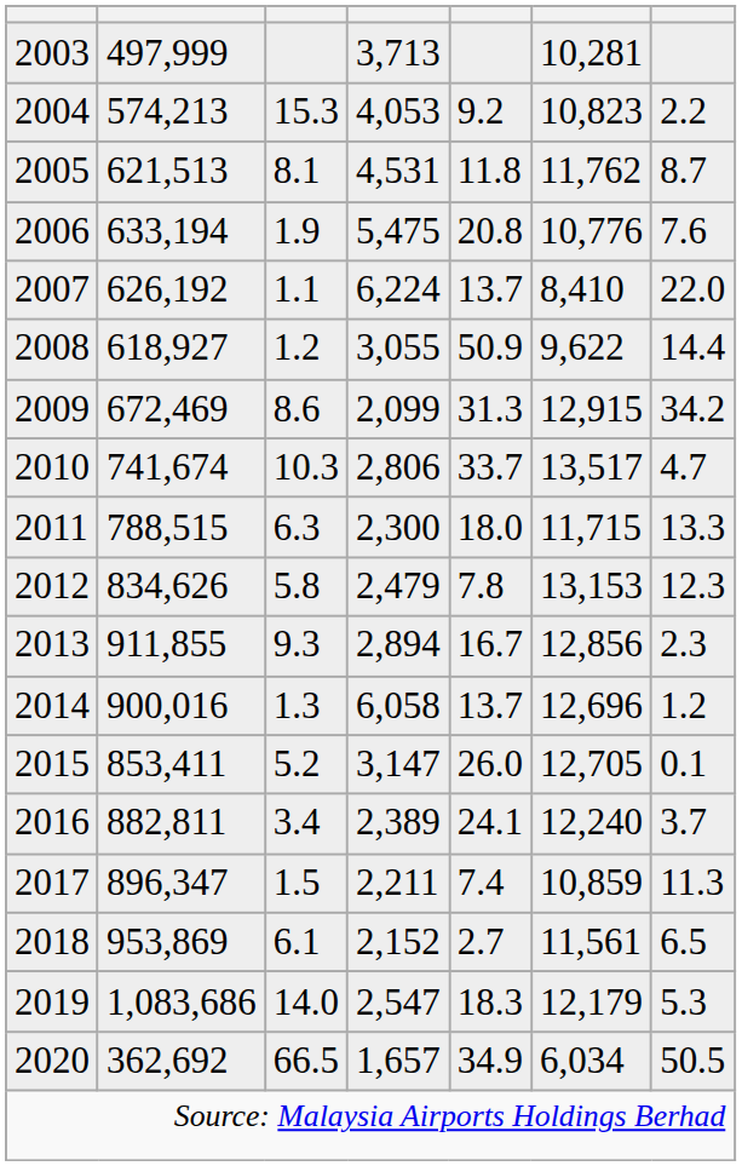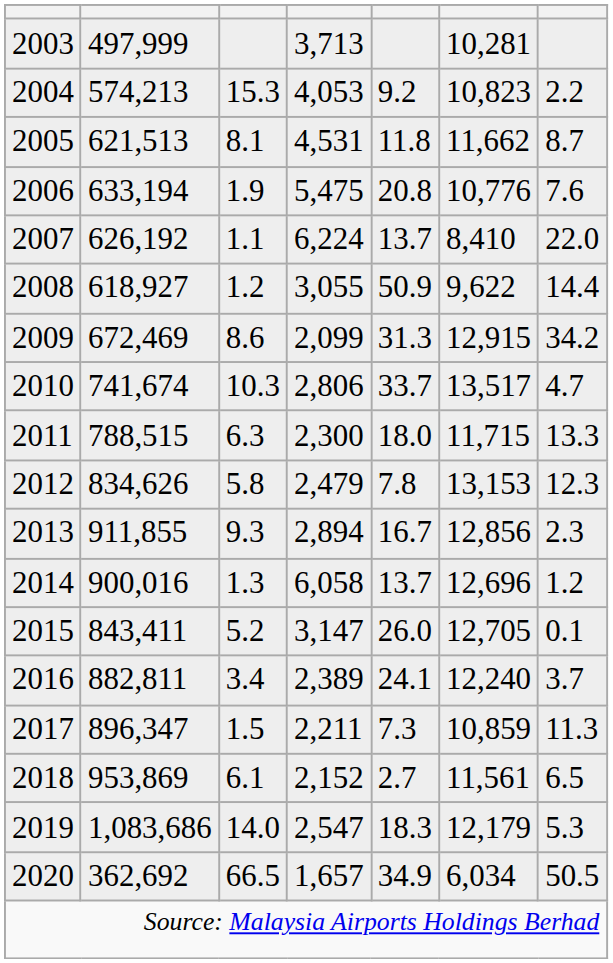2005 | column 6: 11,762 -> 11,662
2015 | column 2: 853,411 -> 843,411
2017 | column 5: 7.4 -> 7.3
